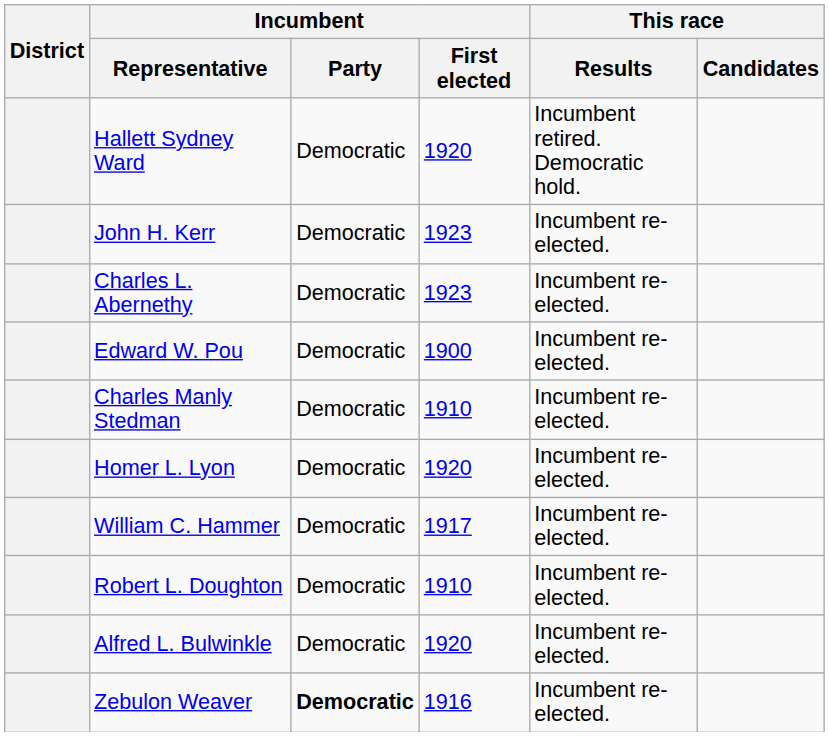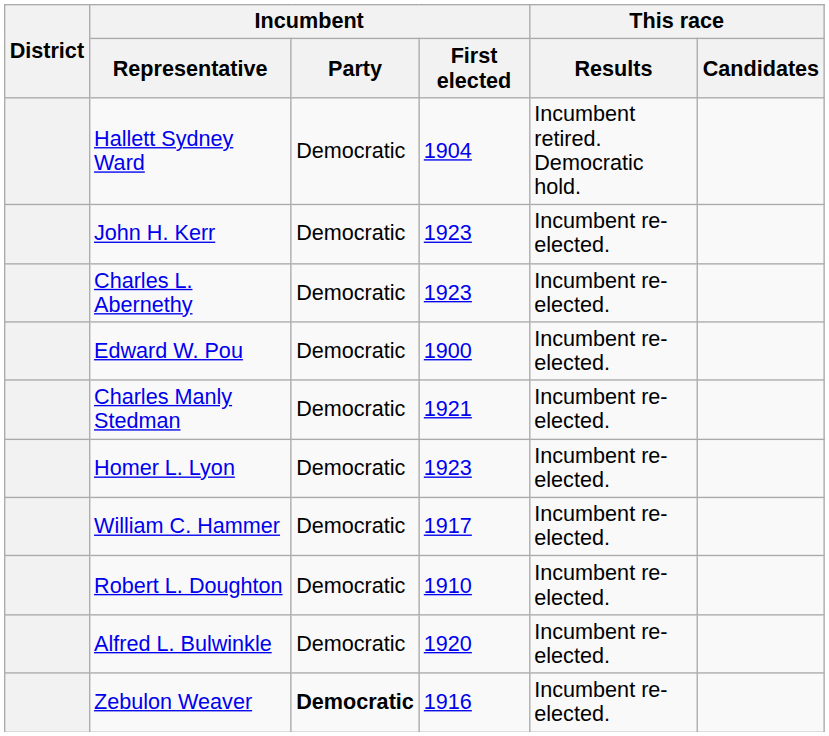Hallett Sydney Ward | Incumbent / First elected: 1920 -> 1904
Charles Manly Stedman | Incumbent / First elected: 1910 -> 1921
Homer L. Lyon | Incumbent / First elected: 1920 -> 1923
